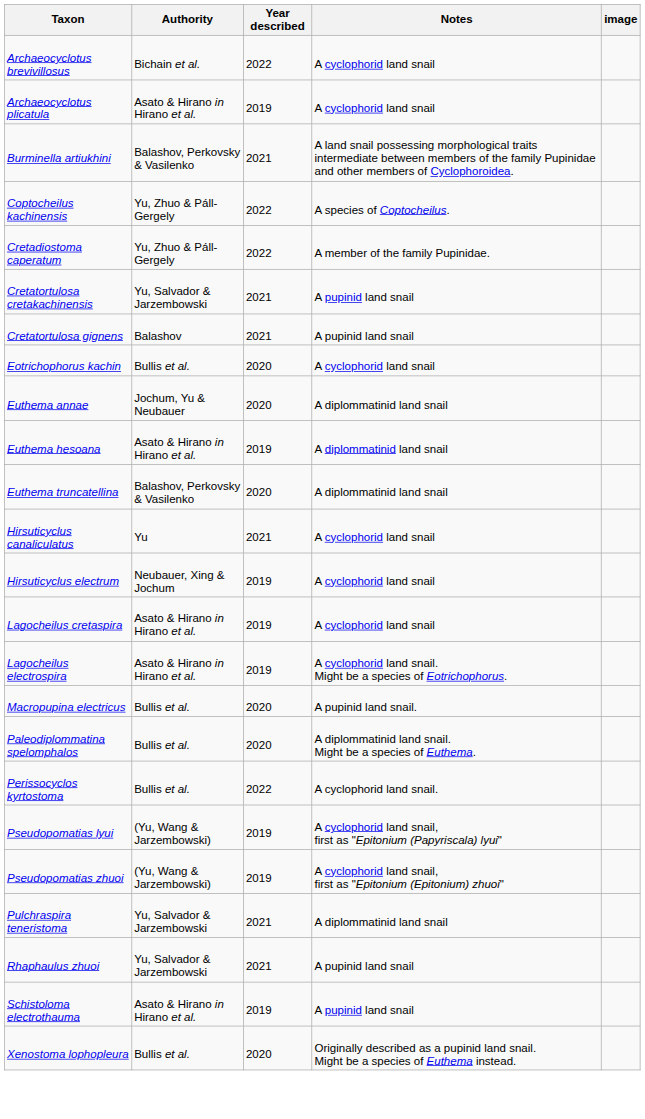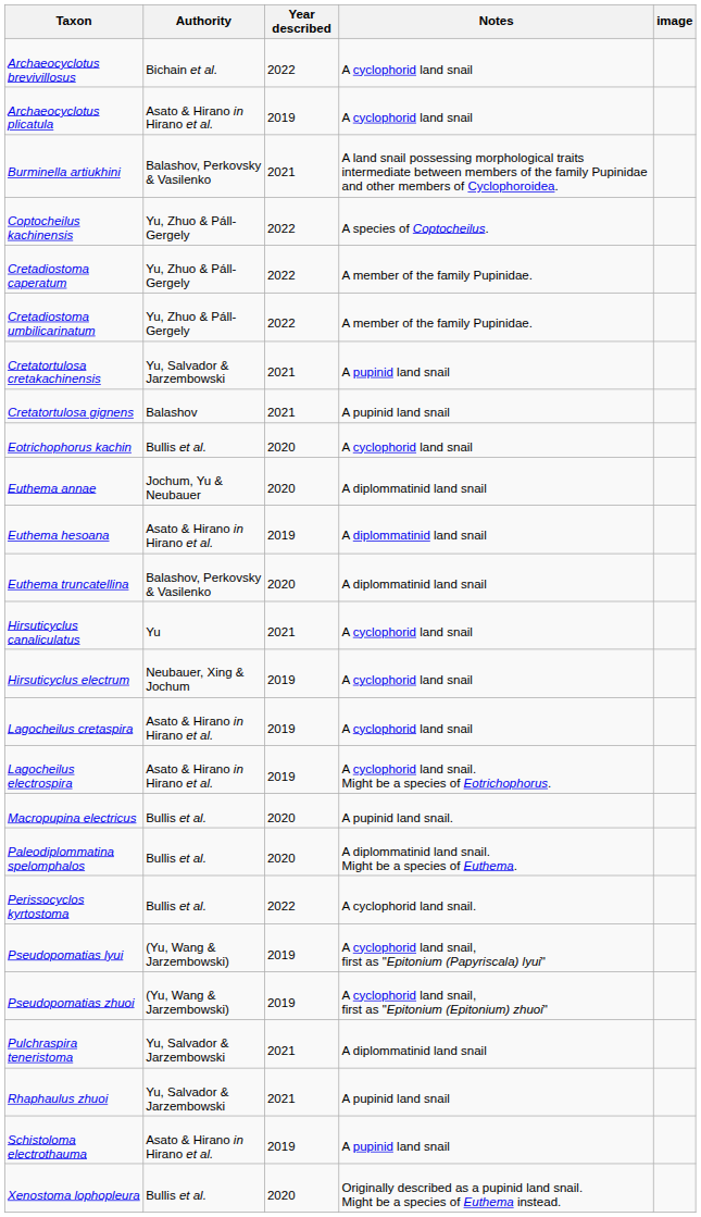+ row: Cretadiostoma umbilicarinatum | Yu, Zhuo & Páll-Gergely | 2022 | A member of the family Pupinidae.
